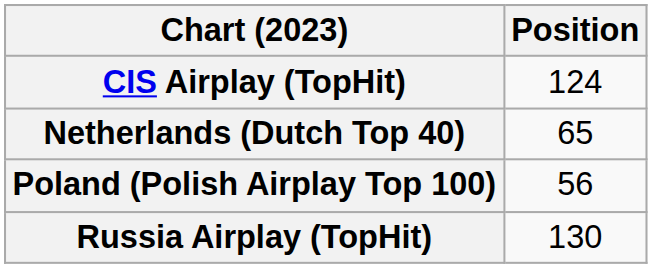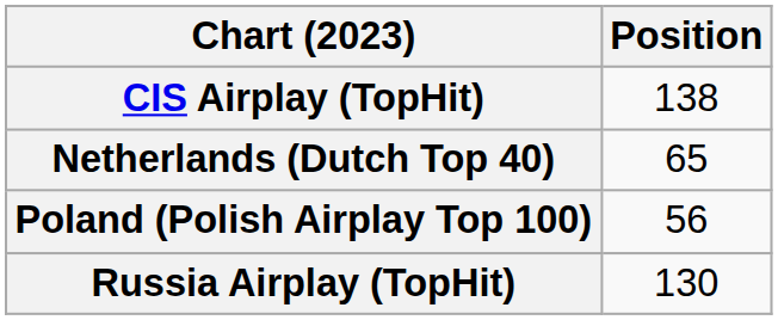CIS Airplay (TopHit) | Position: 124 -> 138
